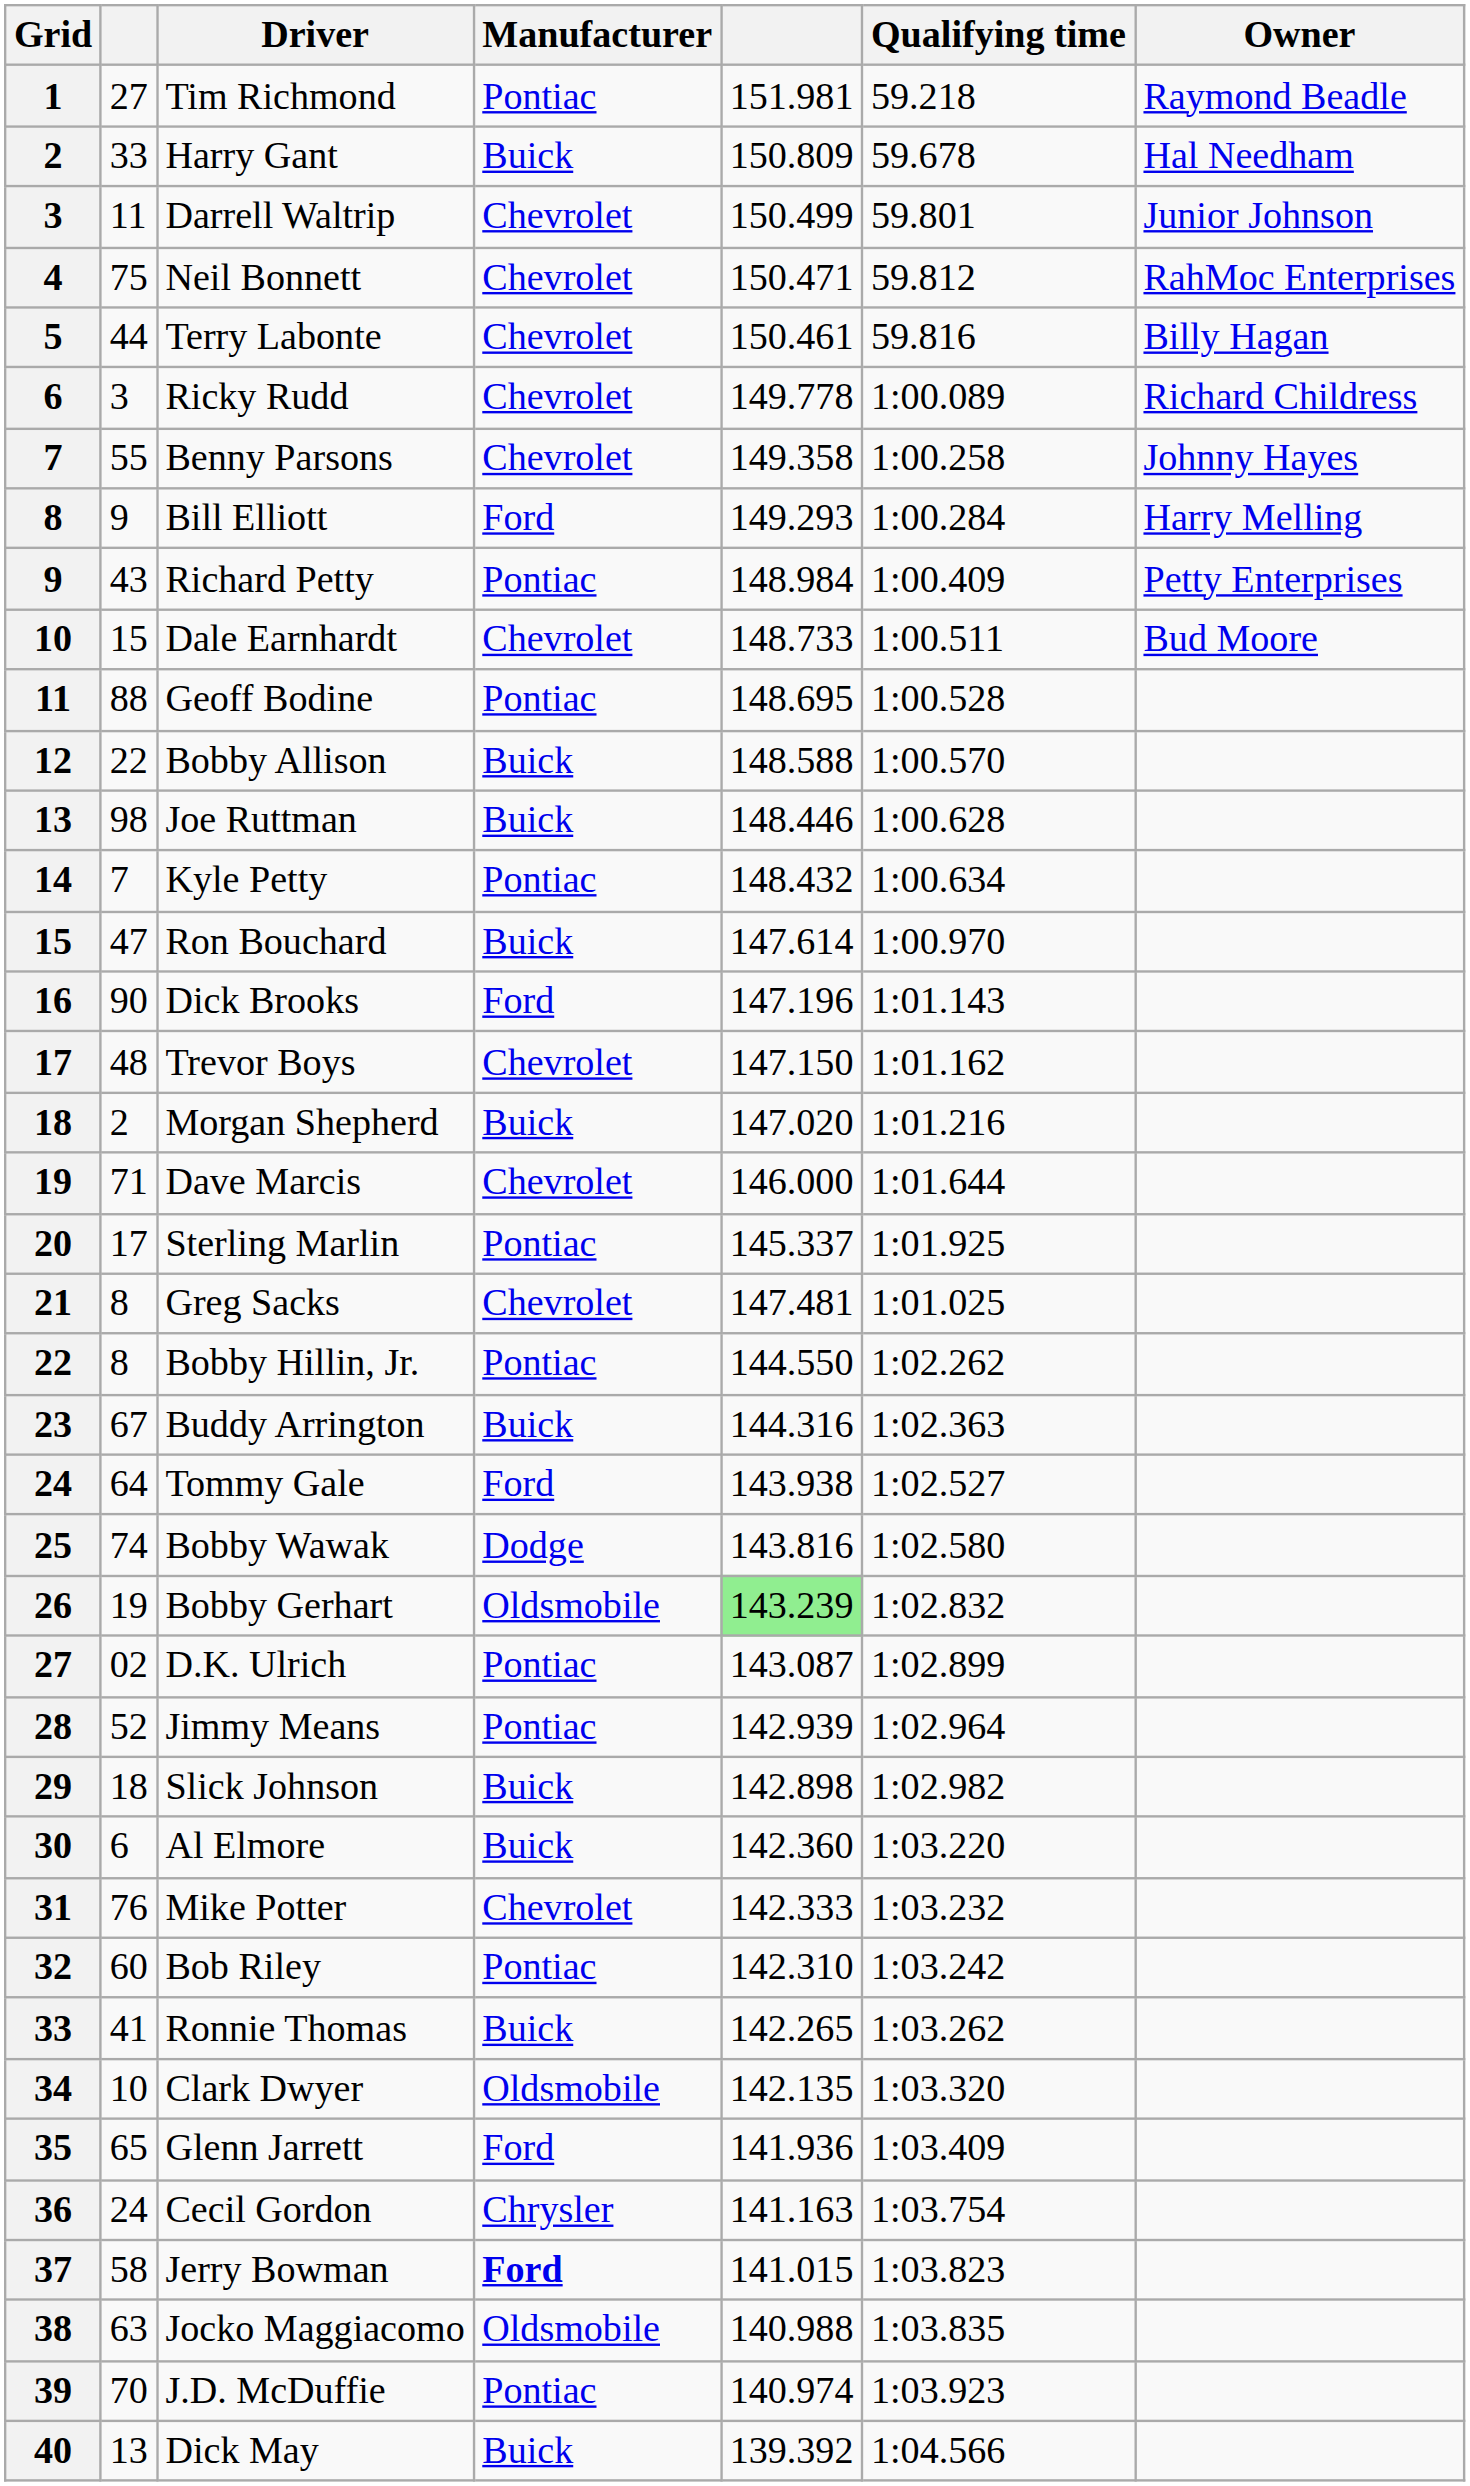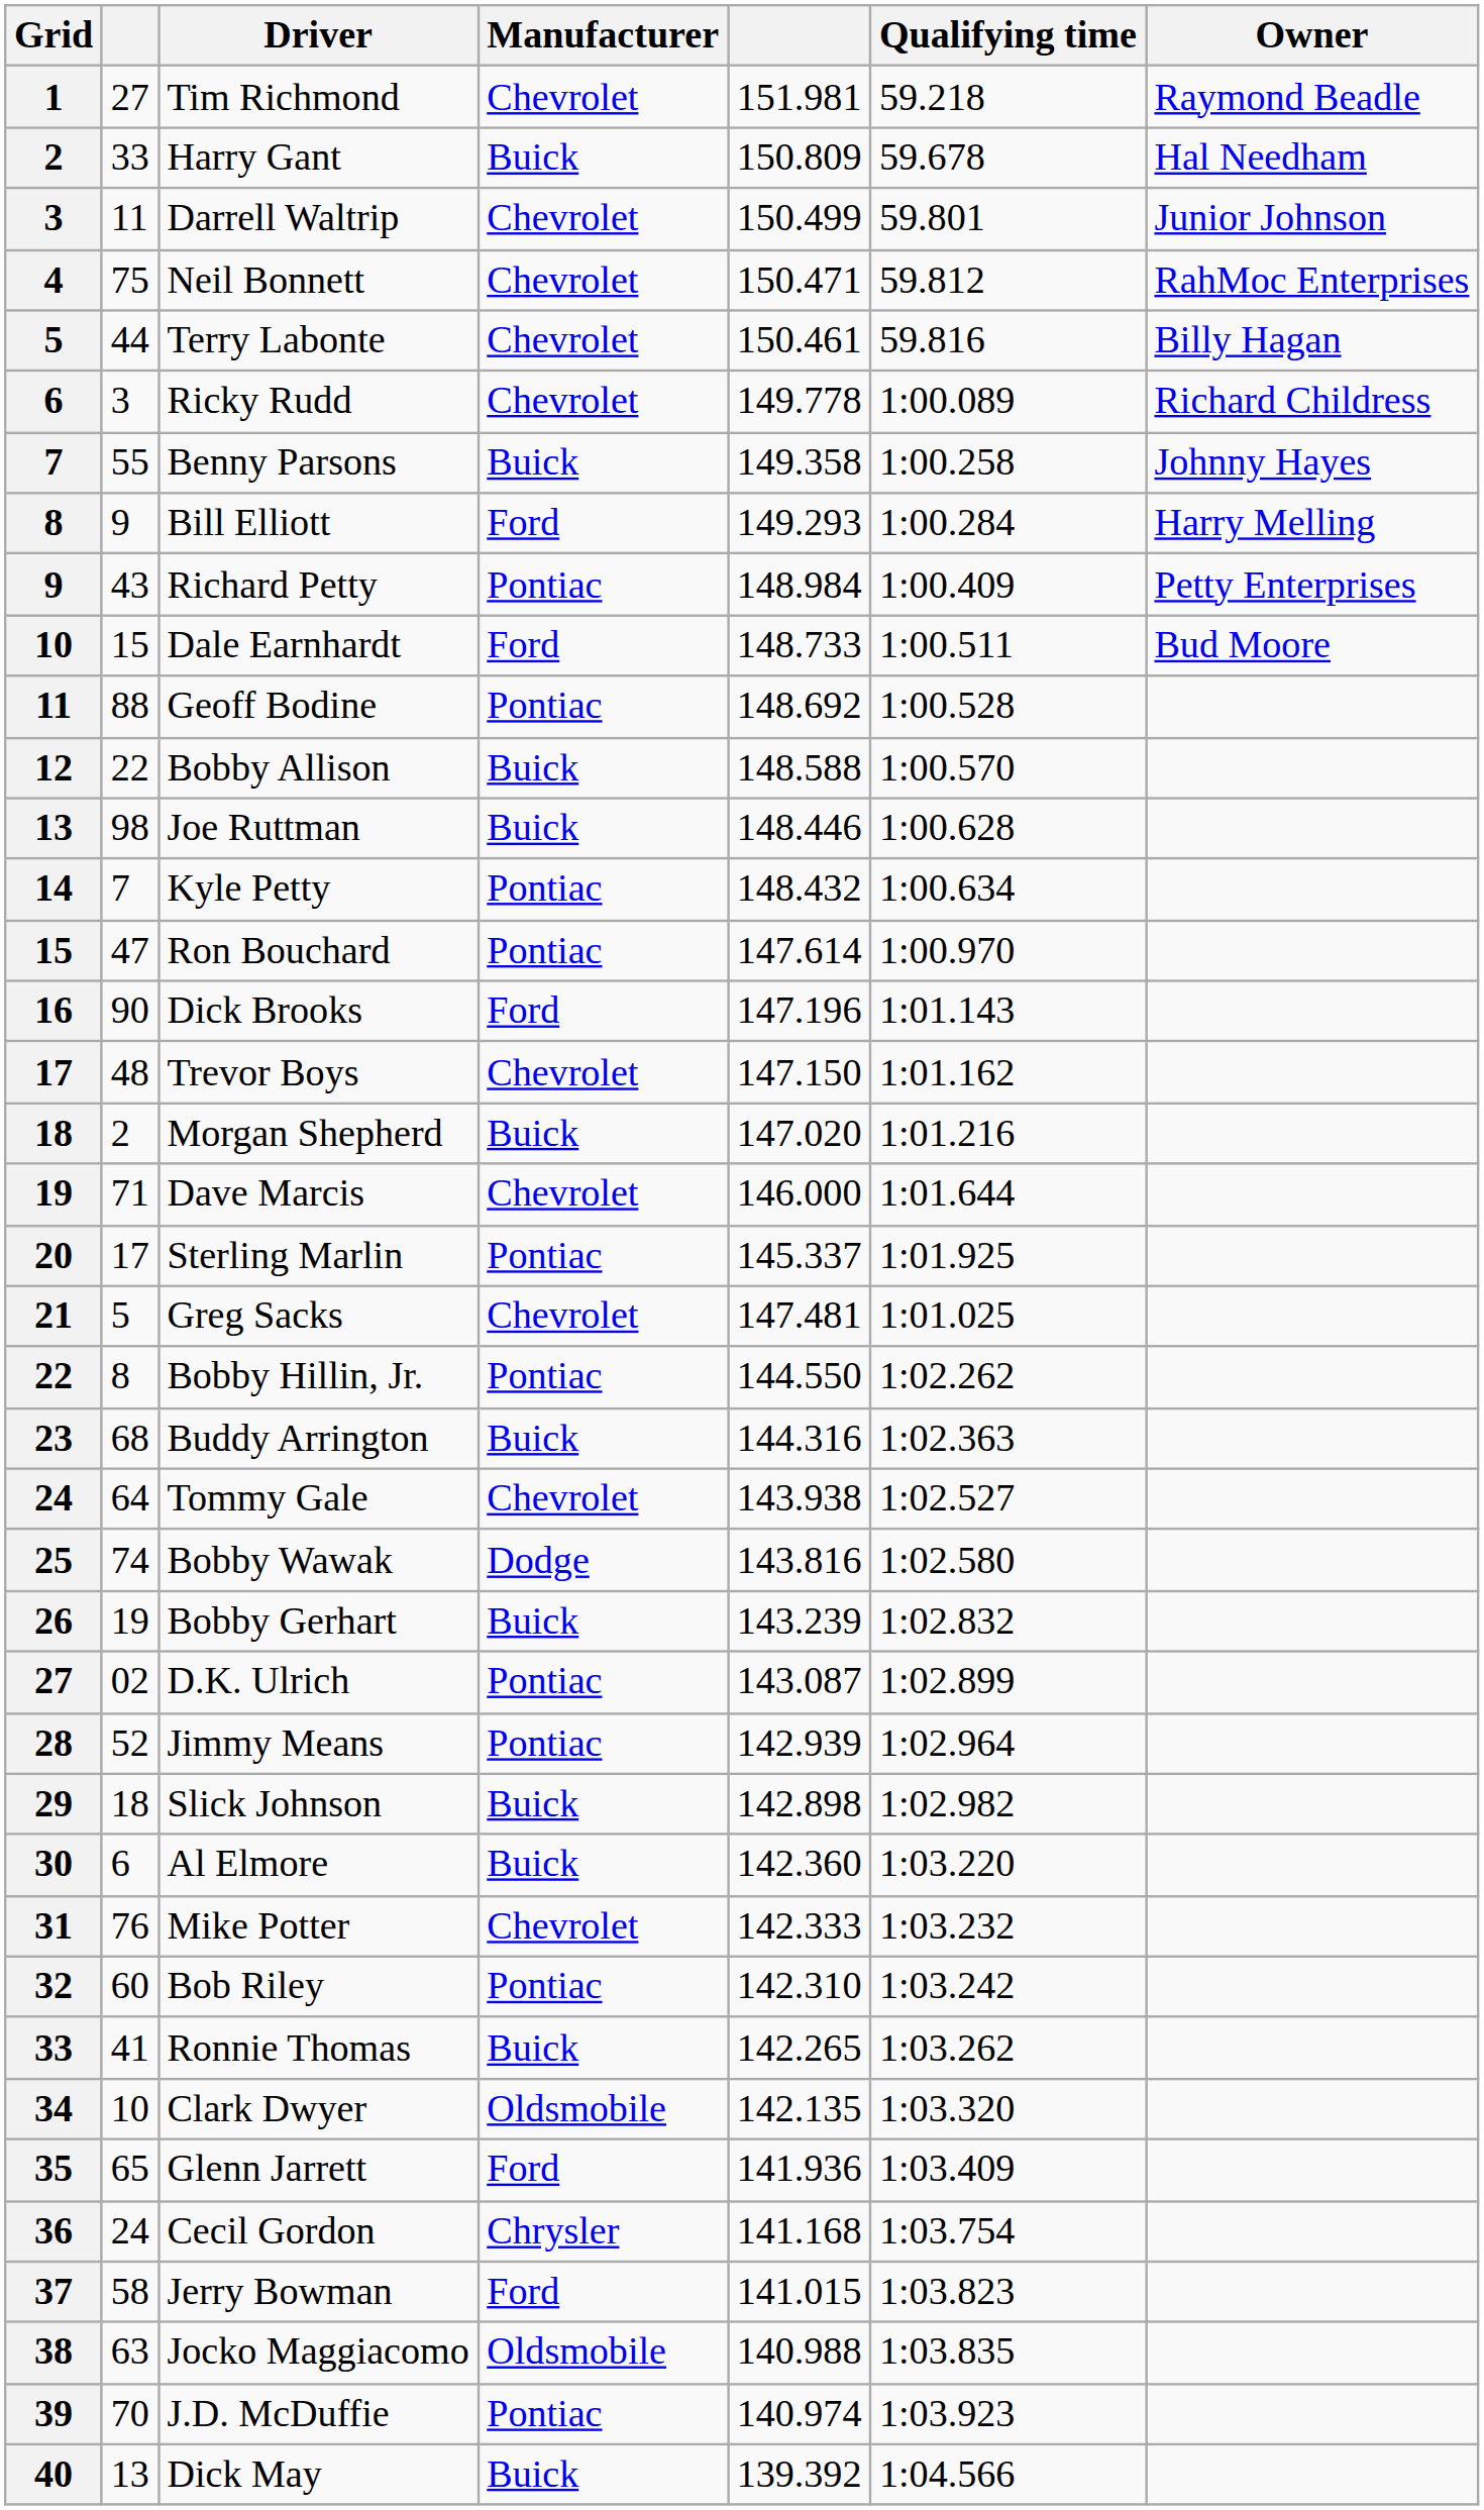Tim Richmond | Manufacturer: Pontiac -> Chevrolet
Benny Parsons | Manufacturer: Chevrolet -> Buick
Dale Earnhardt | Manufacturer: Chevrolet -> Ford
Geoff Bodine | column 5: 148.695 -> 148.692
Ron Bouchard | Manufacturer: Buick -> Pontiac
Greg Sacks | column 2: 8 -> 5
Buddy Arrington | column 2: 67 -> 68
Tommy Gale | Manufacturer: Ford -> Chevrolet
Bobby Gerhart | Manufacturer: Oldsmobile -> Buick
Bobby Gerhart | column 5: lightgreen background -> no background
Cecil Gordon | column 5: 141.163 -> 141.168
Jerry Bowman | Manufacturer: bold -> normal
